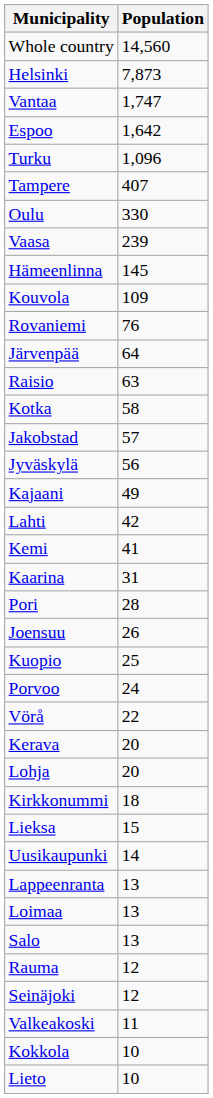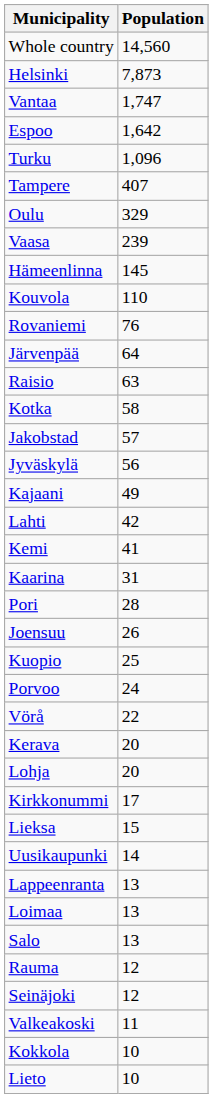Oulu | Population: 330 -> 329
Kouvola | Population: 109 -> 110
Kirkkonummi | Population: 18 -> 17
